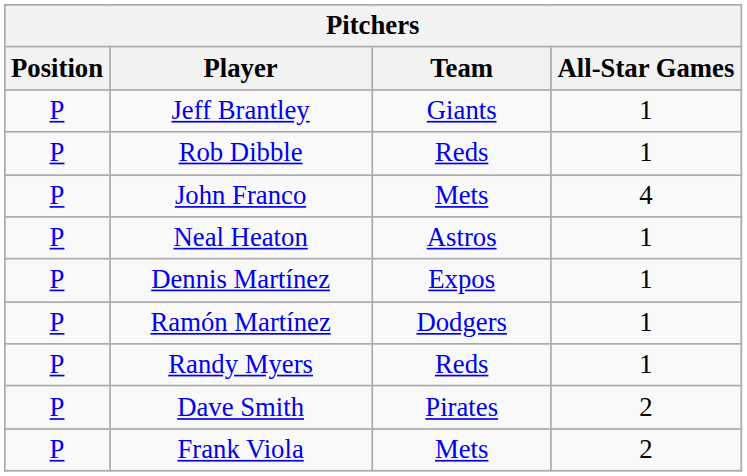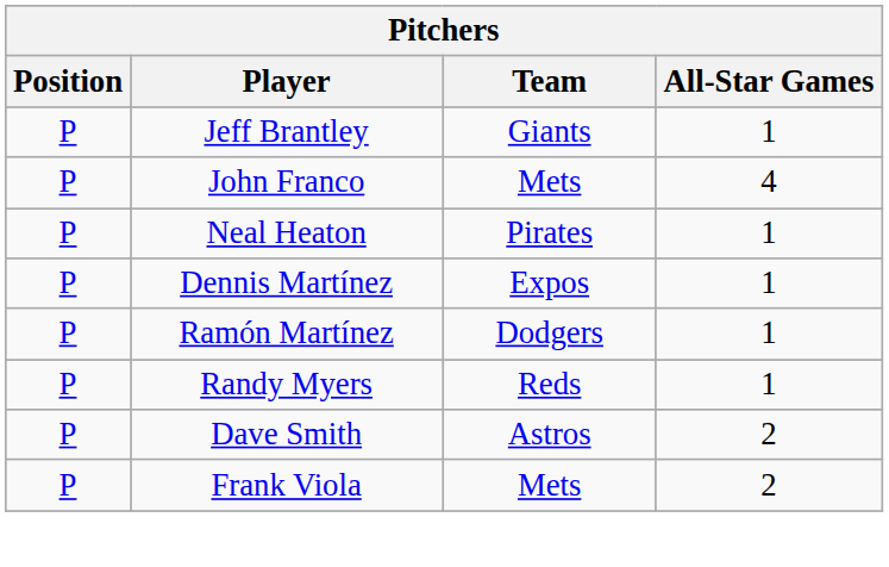- row: P | Rob Dibble | Reds | 1
Neal Heaton | Team: Astros -> Pirates
Dave Smith | Team: Pirates -> Astros
